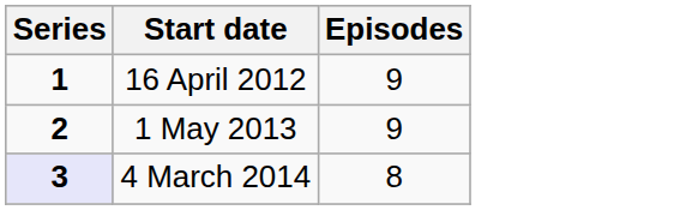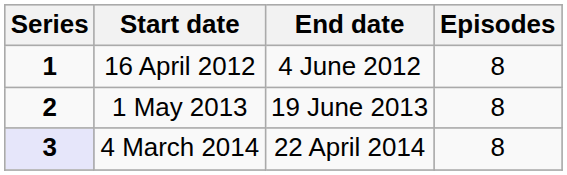+ column: End date | 4 June 2012 | 19 June 2013 | 22 April 2014
16 April 2012 | Episodes: 9 -> 8
1 May 2013 | Episodes: 9 -> 8
